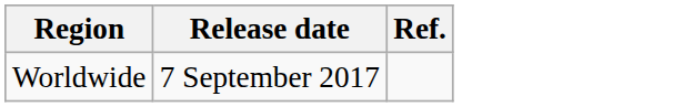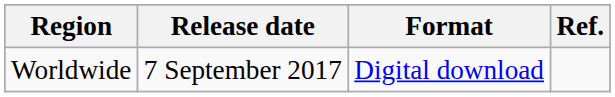+ column: Format | Digital download
